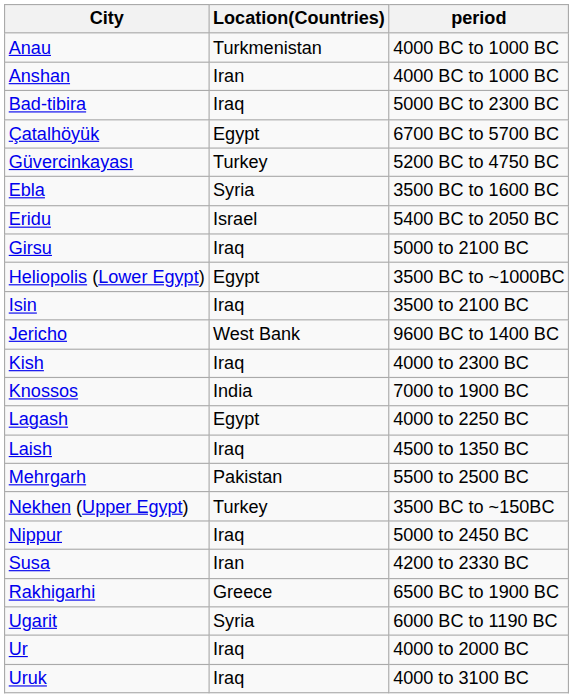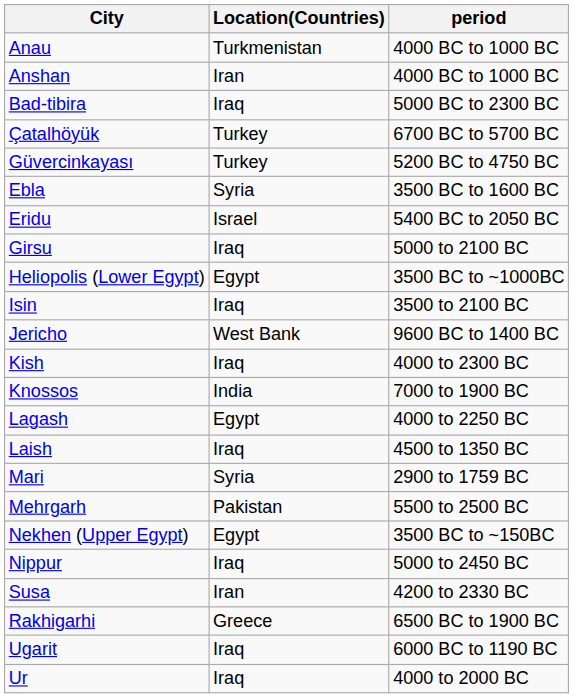Çatalhöyük | Location(Countries): Egypt -> Turkey
+ row: Mari | Syria | 2900 to 1759 BC
Nekhen (Upper Egypt) | Location(Countries): Turkey -> Egypt
Ugarit | Location(Countries): Syria -> Iraq
- row: Uruk | Iraq | 4000 to 3100 BC
